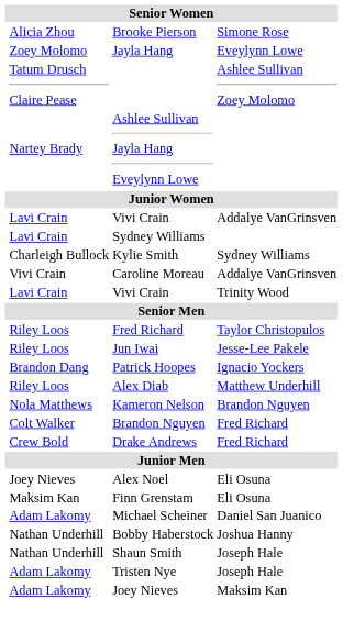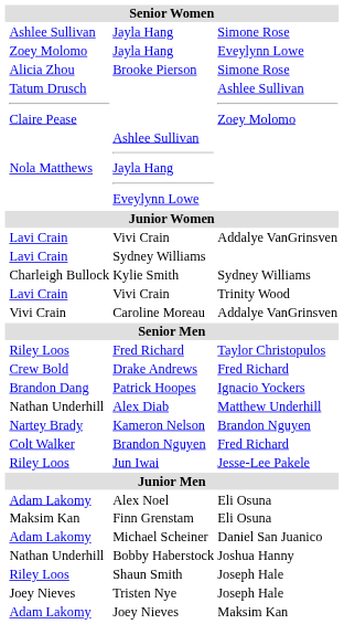+ row: Ashlee Sullivan | Jayla Hang | Simone Rose
rows swapped: Jayla Hang / Eveylynn Lowe <-> Brooke Pierson
Ashlee Sullivan Jayla Hang Eveylynn Lowe | column 2: Nartey Brady -> Nola Matthews
rows swapped: Vivi Crain / Trinity Wood <-> Caroline Moreau
rows swapped: Jun Iwai <-> Drake Andrews
Alex Diab | column 2: Riley Loos -> Nathan Underhill
Kameron Nelson | column 2: Nola Matthews -> Nartey Brady
Alex Noel | column 2: Joey Nieves -> Adam Lakomy
Shaun Smith | column 2: Nathan Underhill -> Riley Loos
Tristen Nye | column 2: Adam Lakomy -> Joey Nieves
